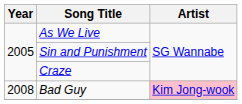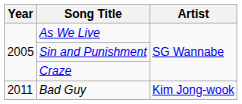Bad Guy | Year: 2008 -> 2011
Bad Guy | Artist: pink background -> no background
